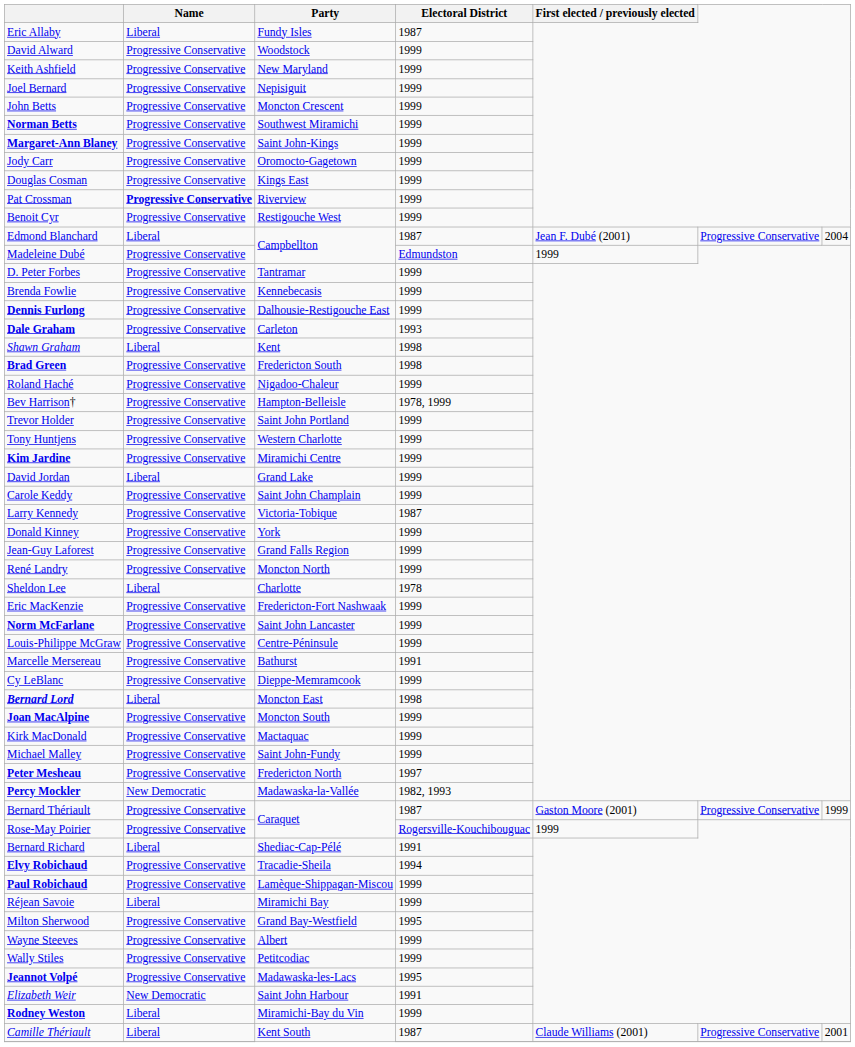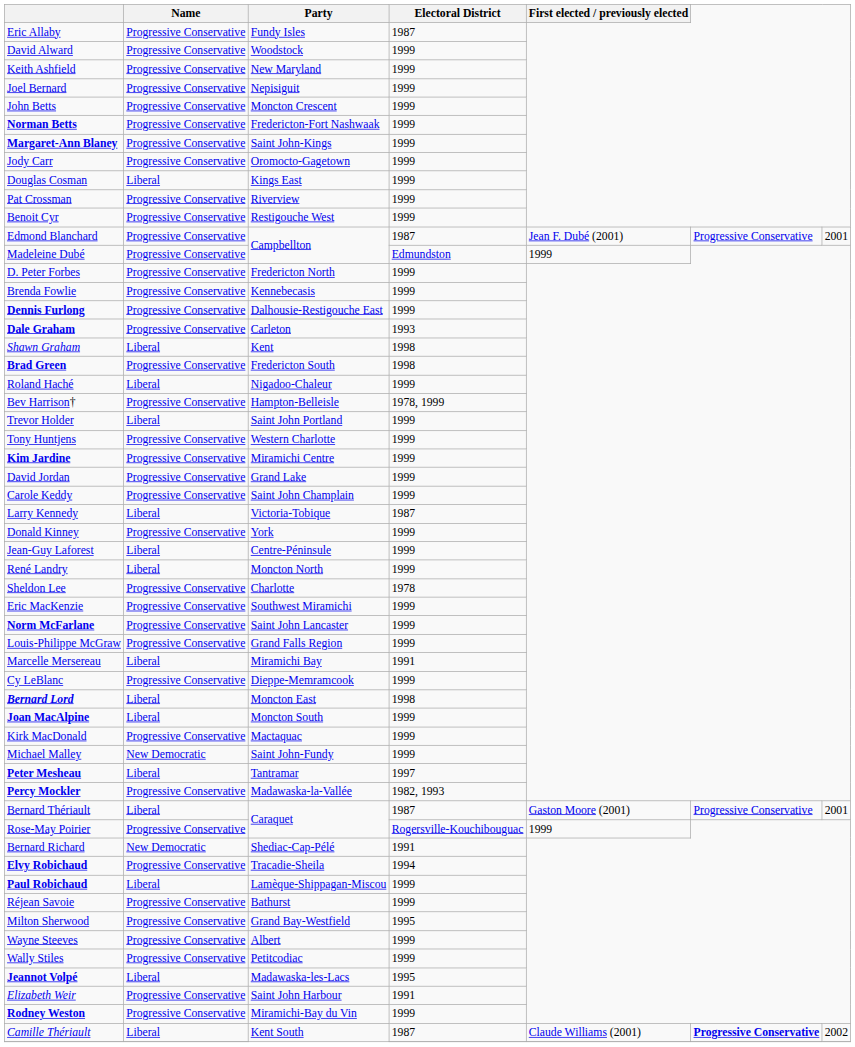Eric Allaby | Name: Liberal -> Progressive Conservative
Norman Betts | Party: Southwest Miramichi -> Fredericton-Fort Nashwaak
Douglas Cosman | Name: Progressive Conservative -> Liberal
Pat Crossman | Name: bold -> normal
Edmond Blanchard | Name: Liberal -> Progressive Conservative
Edmond Blanchard | column 7: 2004 -> 2001
D. Peter Forbes | Party: Tantramar -> Fredericton North
Roland Haché | Name: Progressive Conservative -> Liberal
Trevor Holder | Name: Progressive Conservative -> Liberal
David Jordan | Name: Liberal -> Progressive Conservative
Larry Kennedy | Name: Progressive Conservative -> Liberal
Jean-Guy Laforest | Name: Progressive Conservative -> Liberal
Jean-Guy Laforest | Party: Grand Falls Region -> Centre-Péninsule
René Landry | Name: Progressive Conservative -> Liberal
Sheldon Lee | Name: Liberal -> Progressive Conservative
Eric MacKenzie | Party: Fredericton-Fort Nashwaak -> Southwest Miramichi
Louis-Philippe McGraw | Party: Centre-Péninsule -> Grand Falls Region
Marcelle Mersereau | Name: Progressive Conservative -> Liberal
Marcelle Mersereau | Party: Bathurst -> Miramichi Bay
Joan MacAlpine | Name: Progressive Conservative -> Liberal
Michael Malley | Name: Progressive Conservative -> New Democratic
Peter Mesheau | Name: Progressive Conservative -> Liberal
Peter Mesheau | Party: Fredericton North -> Tantramar
Percy Mockler | Name: New Democratic -> Progressive Conservative
Bernard Thériault | Name: Progressive Conservative -> Liberal
Bernard Thériault | column 7: 1999 -> 2001
Bernard Richard | Name: Liberal -> New Democratic
Paul Robichaud | Name: Progressive Conservative -> Liberal
Réjean Savoie | Name: Liberal -> Progressive Conservative
Réjean Savoie | Party: Miramichi Bay -> Bathurst
Jeannot Volpé | Name: Progressive Conservative -> Liberal
Elizabeth Weir | Name: New Democratic -> Progressive Conservative
Rodney Weston | Name: Liberal -> Progressive Conservative
Camille Thériault | column 6: normal -> bold
Camille Thériault | column 7: 2001 -> 2002
